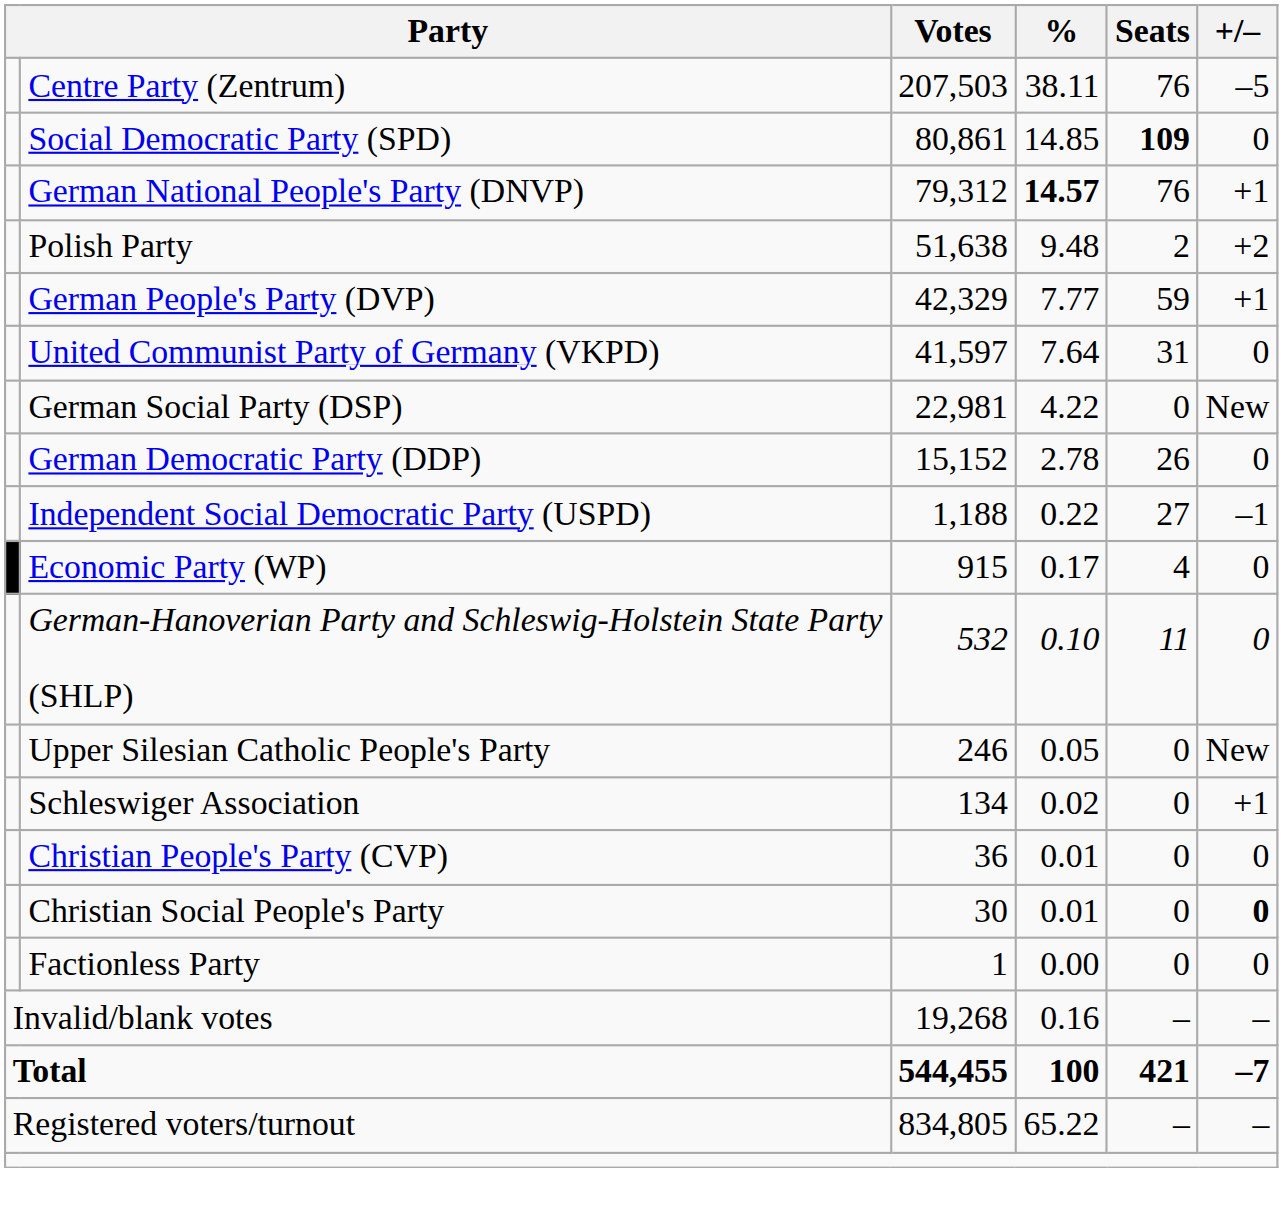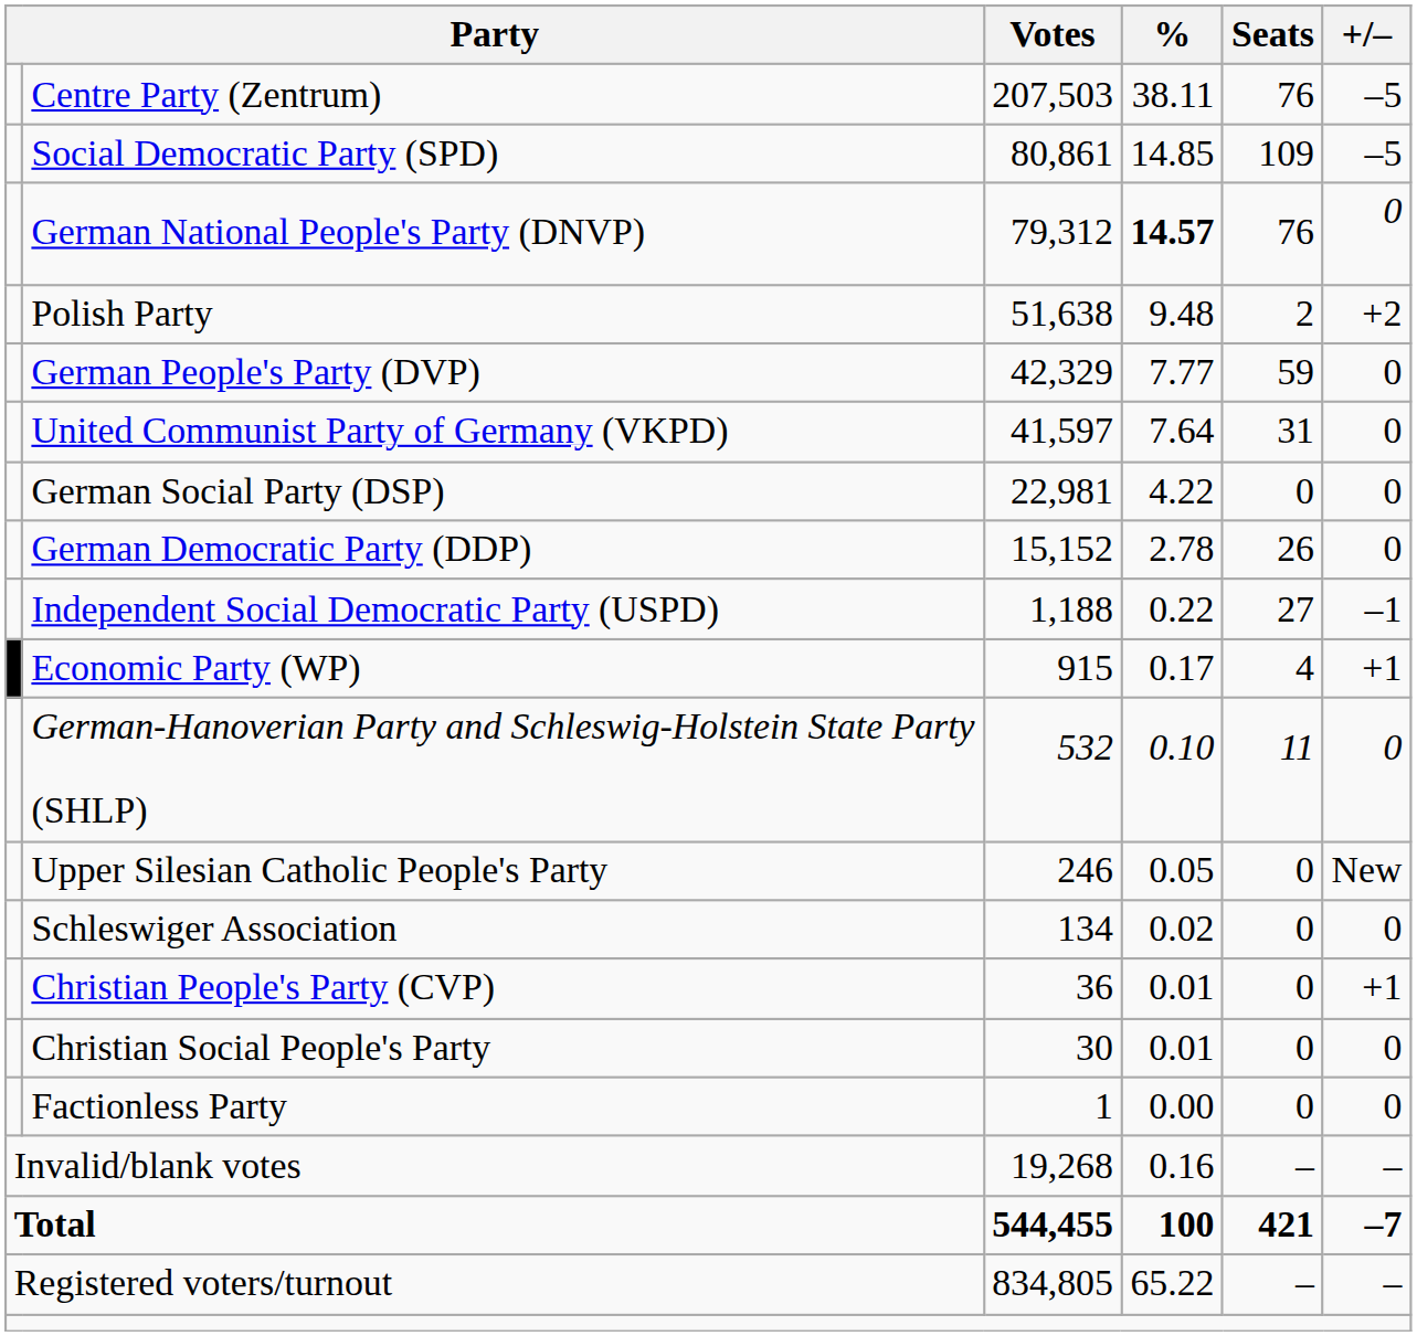Social Democratic Party (SPD) | Seats: bold -> normal
Social Democratic Party (SPD) | +/–: 0 -> –5
German National People's Party (DNVP) | +/–: +1 -> 0
German People's Party (DVP) | +/–: +1 -> 0
German Social Party (DSP) | +/–: New -> 0
Economic Party (WP) | +/–: 0 -> +1
Schleswiger Association | +/–: +1 -> 0
Christian People's Party (CVP) | +/–: 0 -> +1
Christian Social People's Party | +/–: bold -> normal
